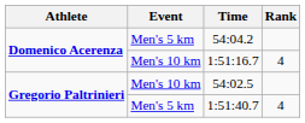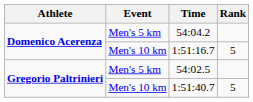1:51:16.7 | Rank: 4 -> 5
54:02.5 | Event: Men's 10 km -> Men's 5 km
1:51:40.7 | Event: Men's 5 km -> Men's 10 km
1:51:40.7 | Rank: 4 -> 5
